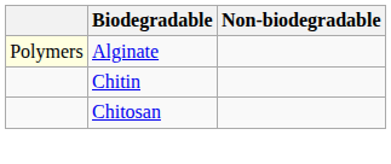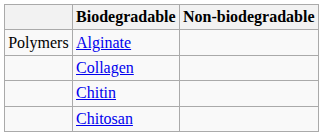Alginate | column 1: lightyellow background -> no background
+ row: Collagen
